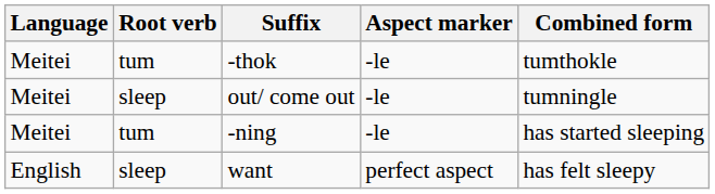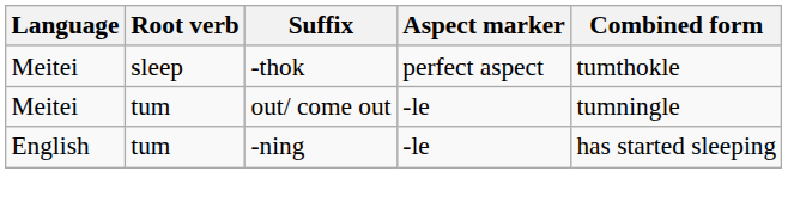-thok | Root verb: tum -> sleep
-thok | Aspect marker: -le -> perfect aspect
out/ come out | Root verb: sleep -> tum
-ning | Language: Meitei -> English
- row: English | sleep | want | perfect aspect | has felt sleepy
